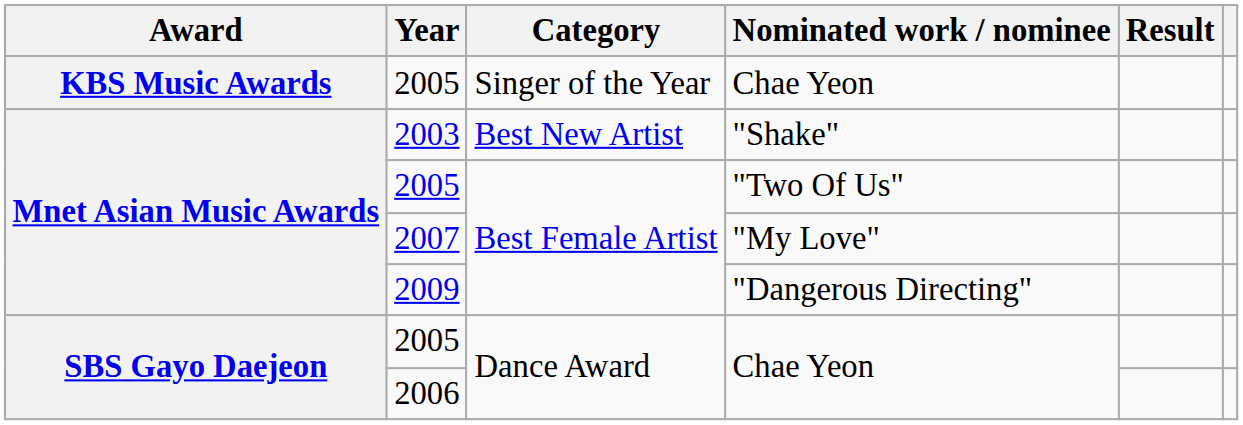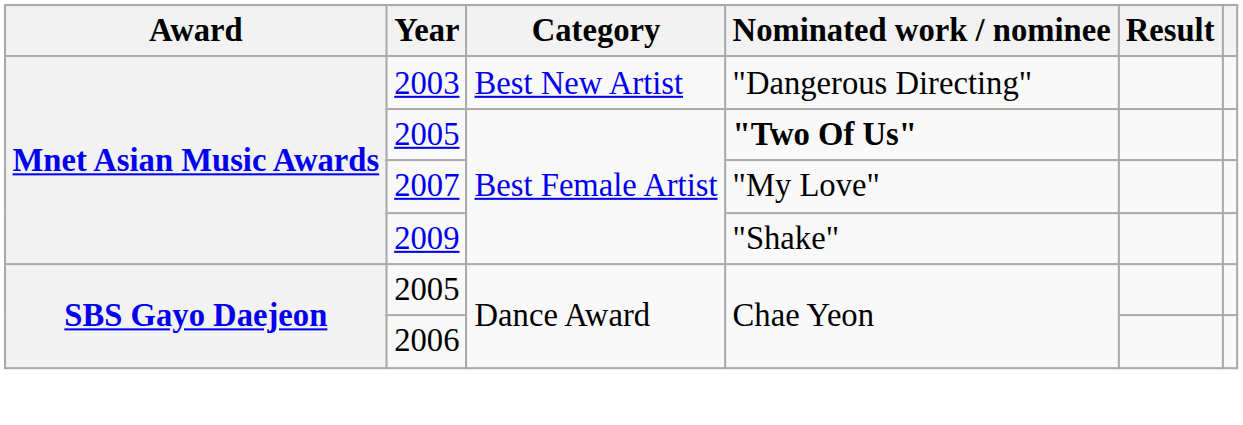- row: KBS Music Awards | 2005 | Singer of the Year | Chae Yeon
2003 | Nominated work / nominee: "Shake" -> "Dangerous Directing"
2005 / Best Female Artist | Nominated work / nominee: normal -> bold
2009 | Nominated work / nominee: "Dangerous Directing" -> "Shake"
